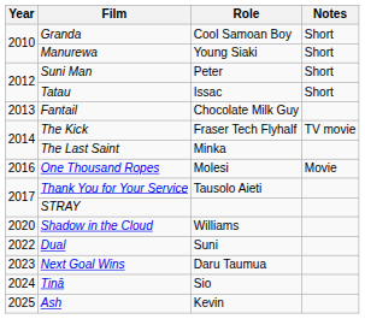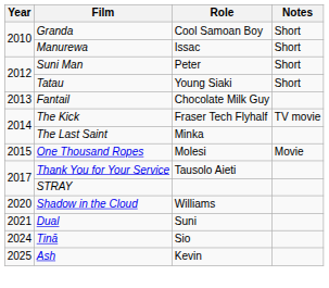Manurewa | Role: Young Siaki -> Issac
Tatau | Role: Issac -> Young Siaki
One Thousand Ropes | Year: 2016 -> 2015
Dual | Year: 2022 -> 2021
- row: 2023 | Next Goal Wins | Daru Taumua
